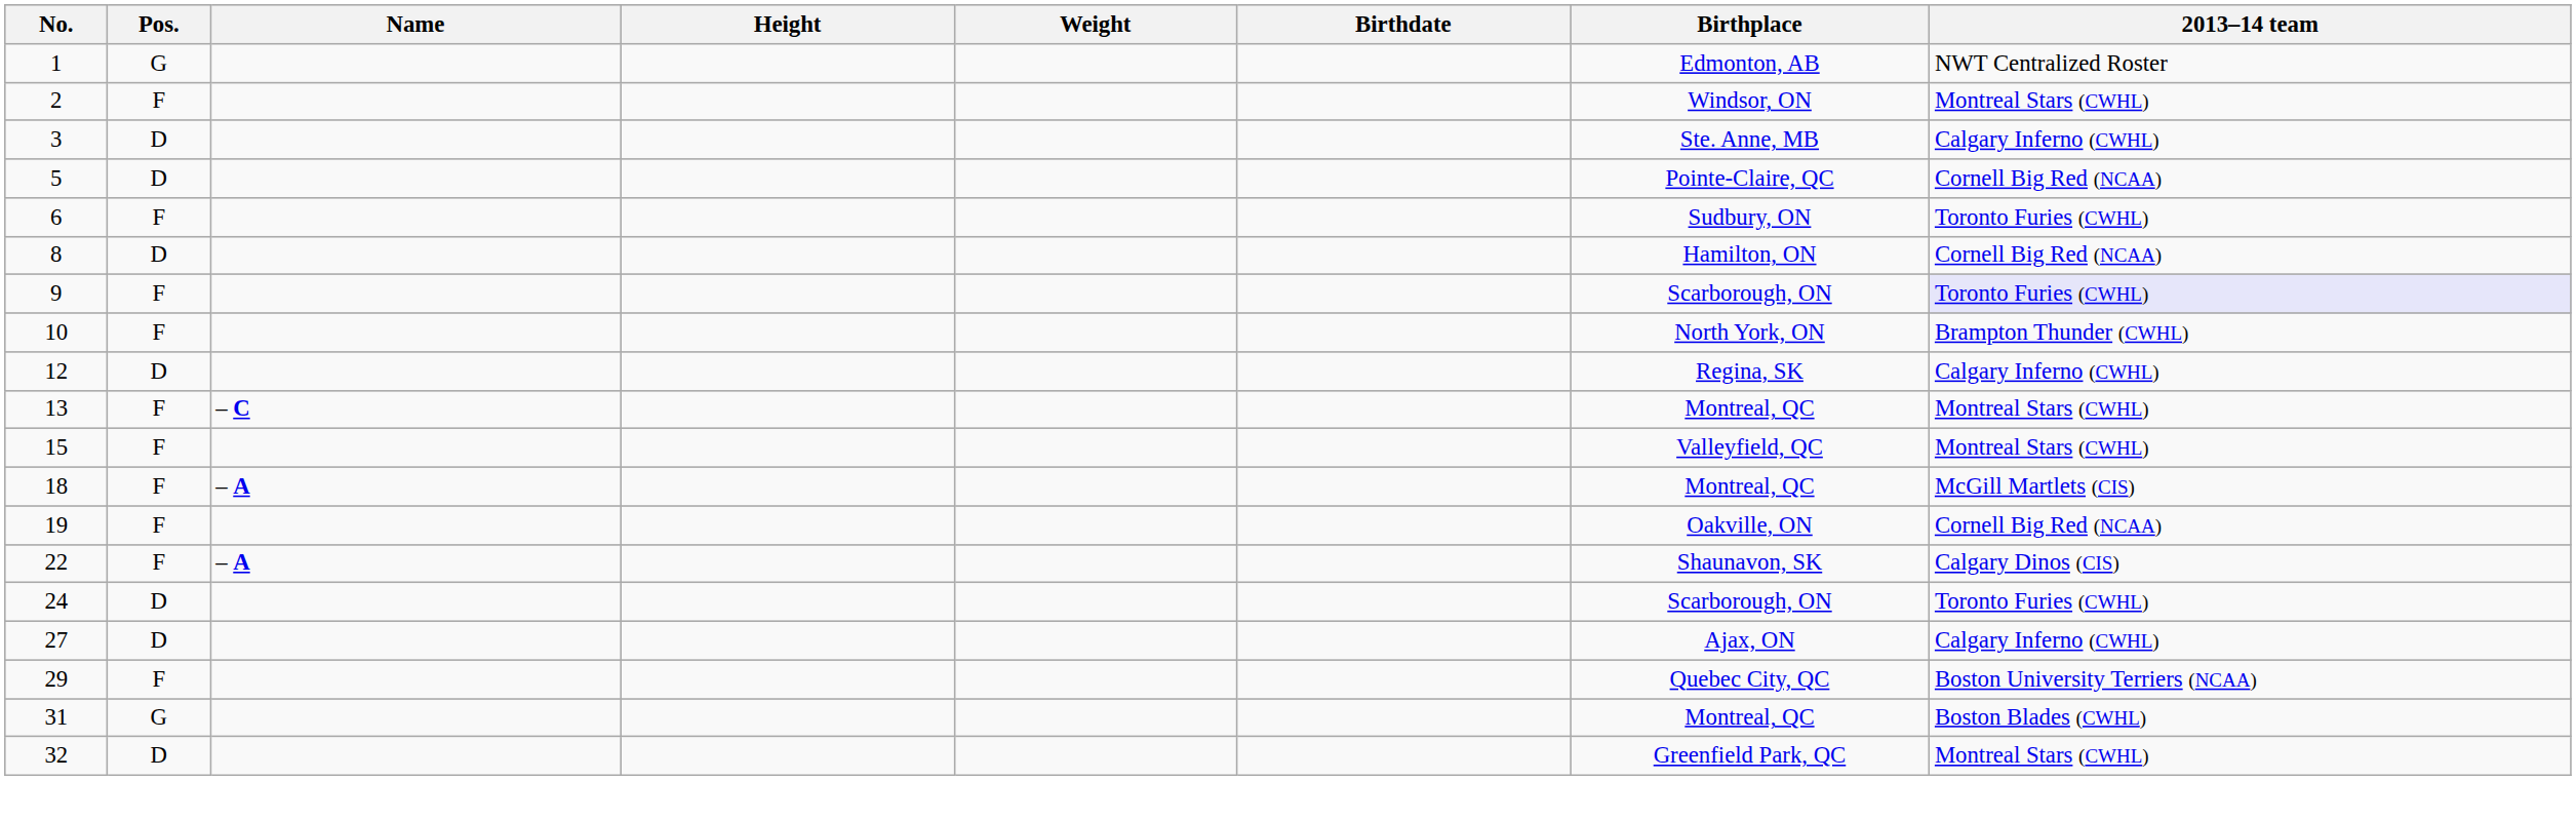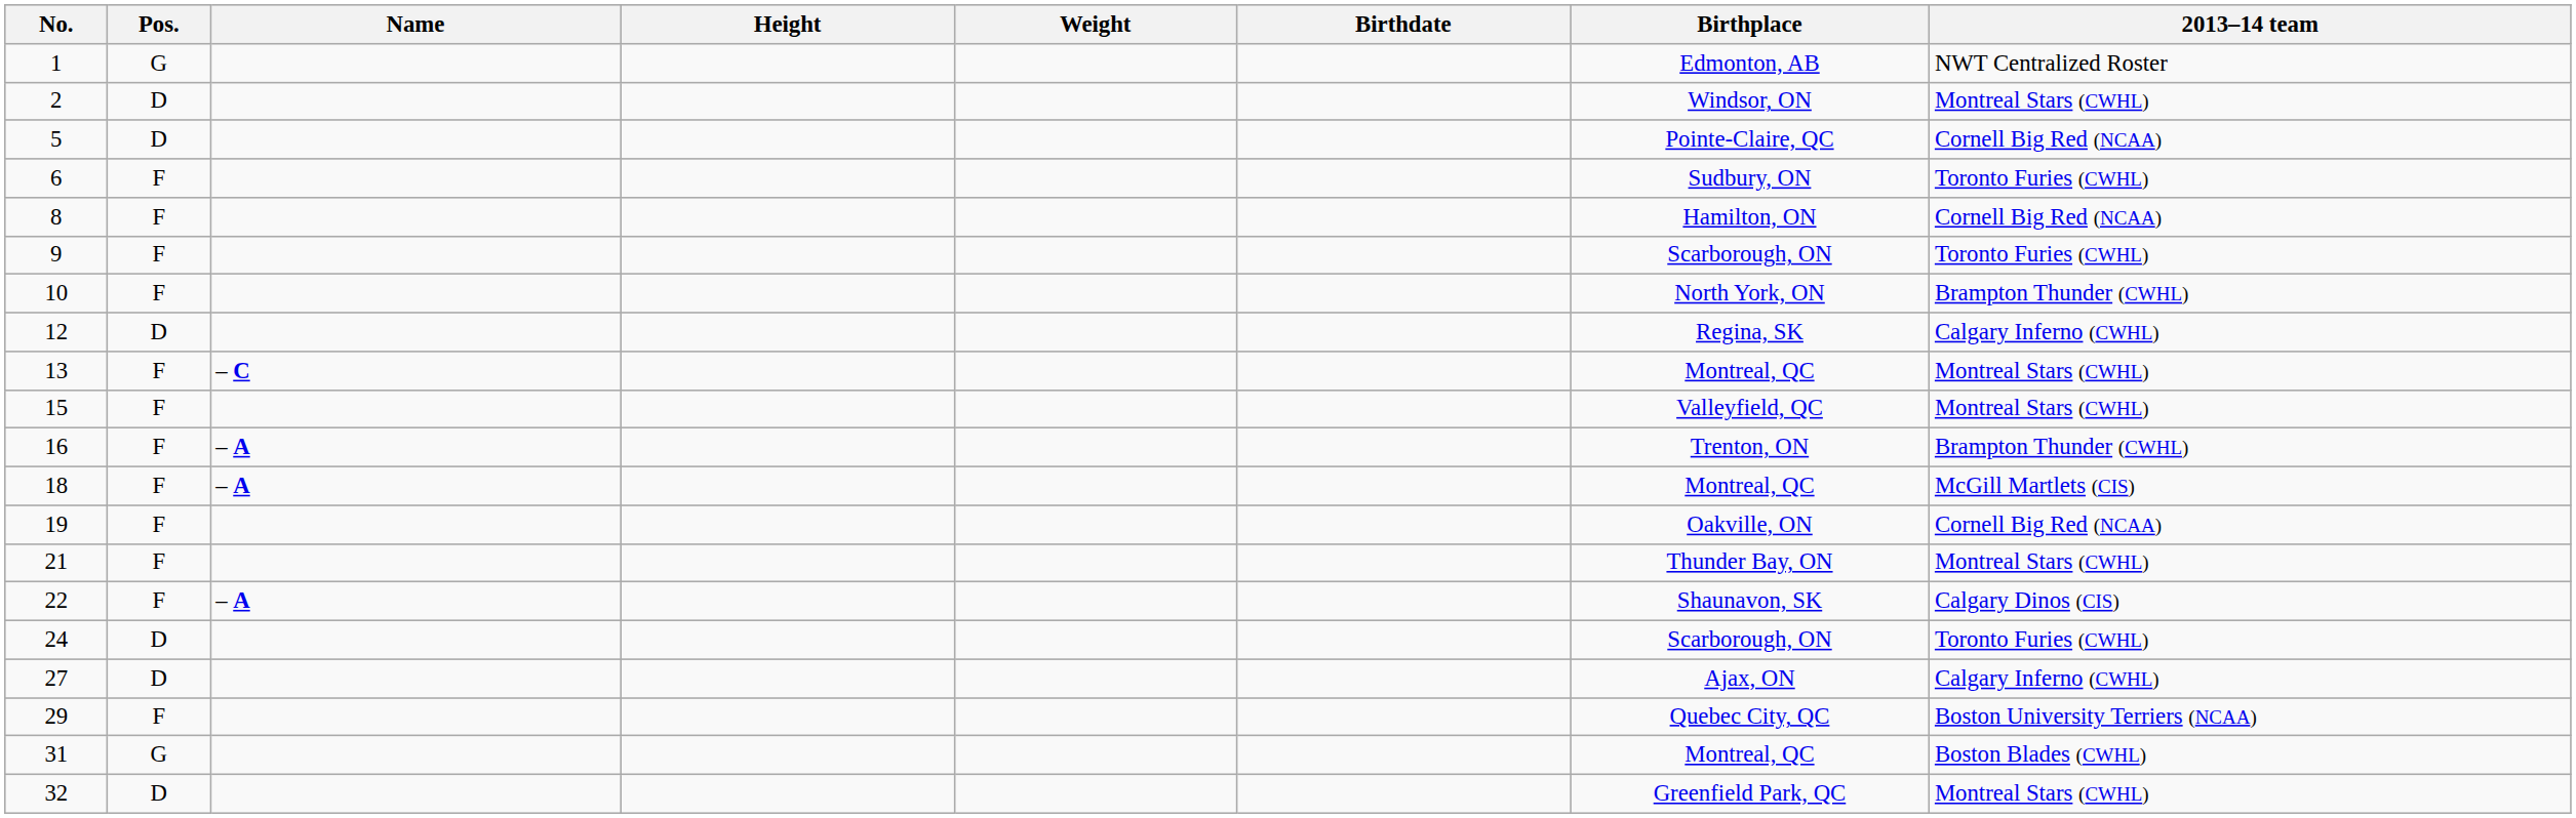2 | Pos.: F -> D
- row: 3 | D | Ste. Anne, MB | Calgary Inferno (CWHL)
8 | Pos.: D -> F
9 | 2013–14 team: lavender background -> no background
+ row: 16 | F | – A | Trenton, ON | Brampton Thunder (CWHL)
+ row: 21 | F | Thunder Bay, ON | Montreal Stars (CWHL)
